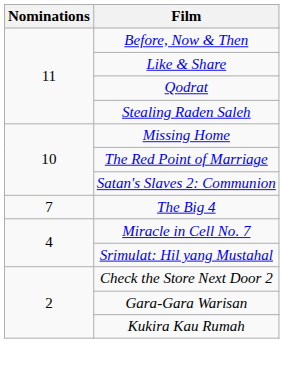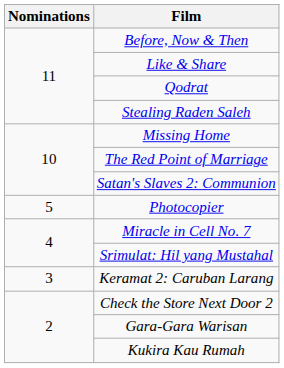- row: 7 | The Big 4
+ row: 5 | Photocopier
+ row: 3 | Keramat 2: Caruban Larang
